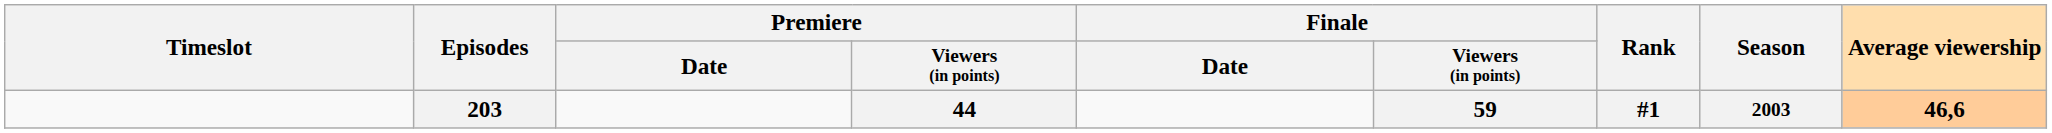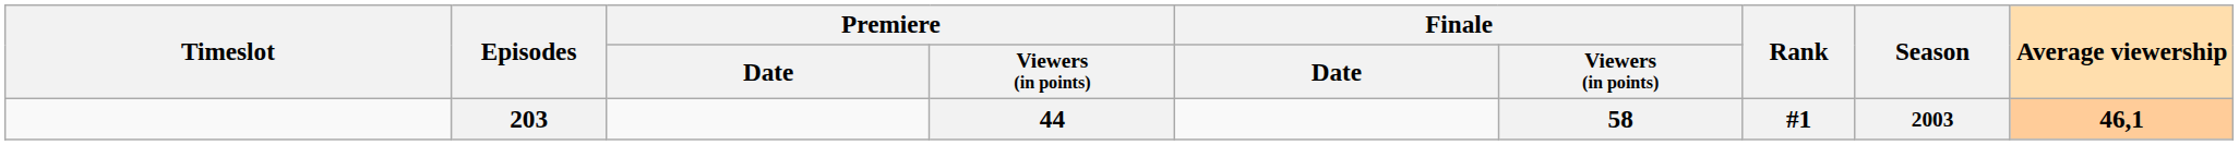203 | Finale / Viewers (in points): 59 -> 58
203 | Average viewership: 46,6 -> 46,1
